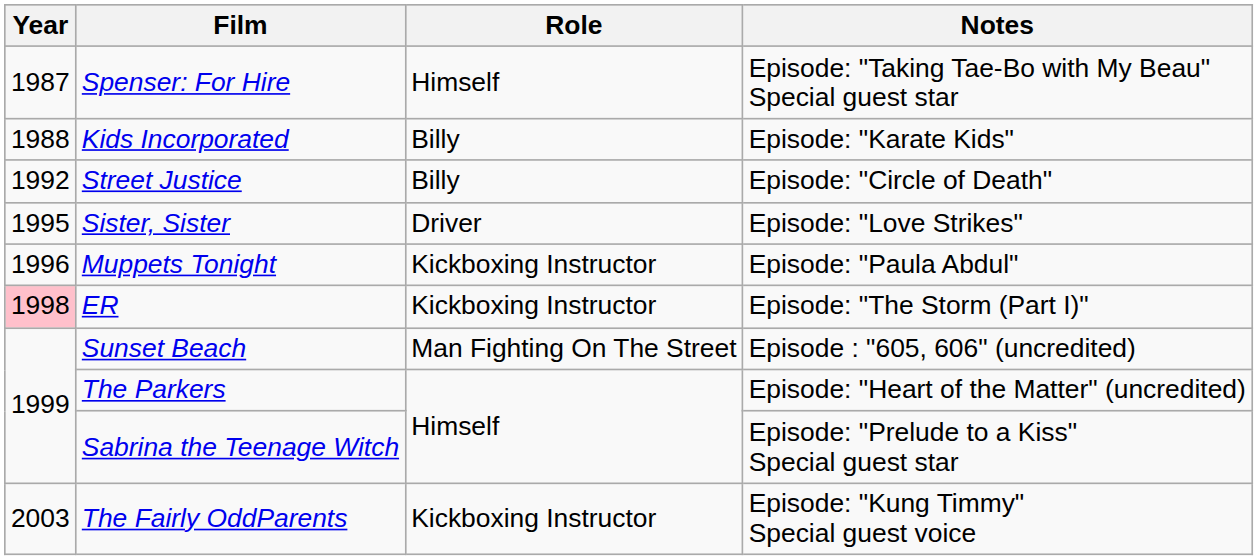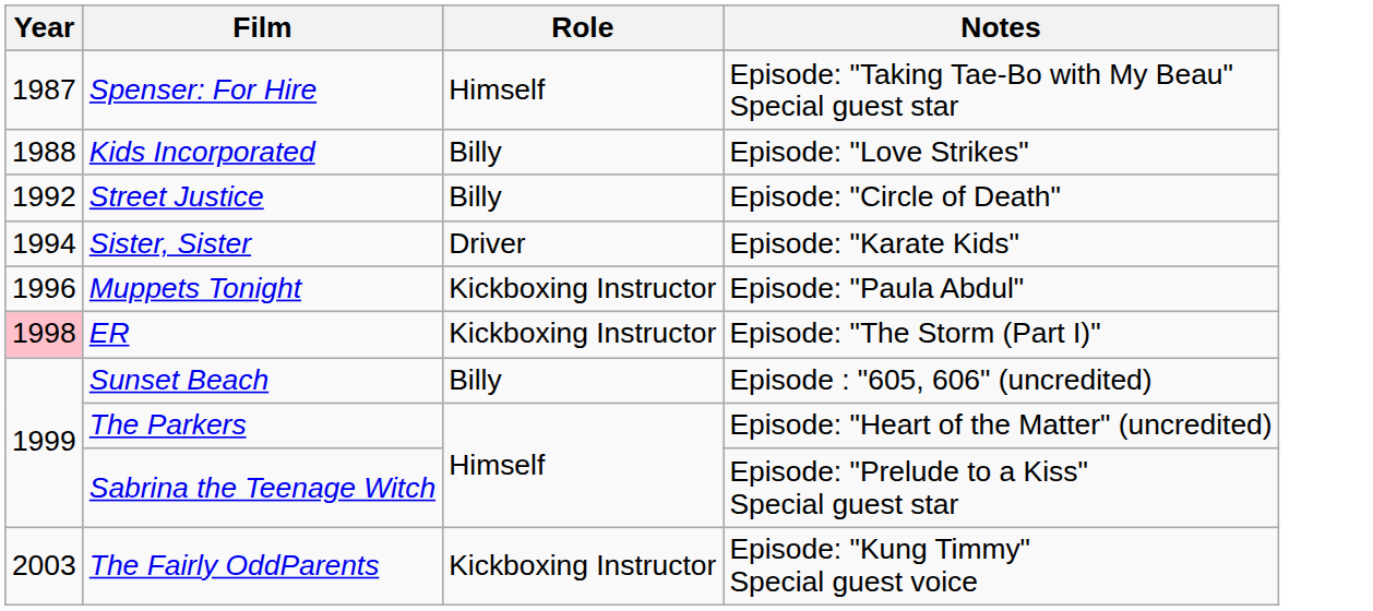Kids Incorporated | Notes: Episode: "Karate Kids" -> Episode: "Love Strikes"
Sister, Sister | Year: 1995 -> 1994
Sister, Sister | Notes: Episode: "Love Strikes" -> Episode: "Karate Kids"
Sunset Beach | Role: Man Fighting On The Street -> Billy
